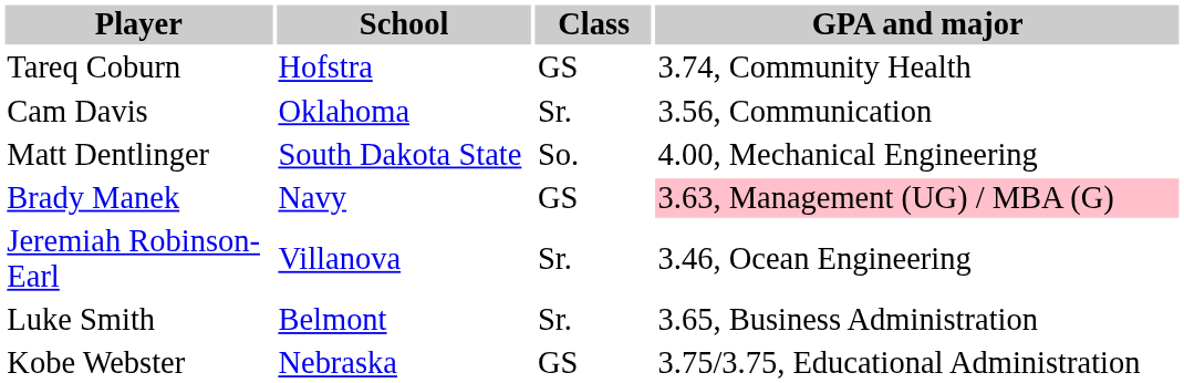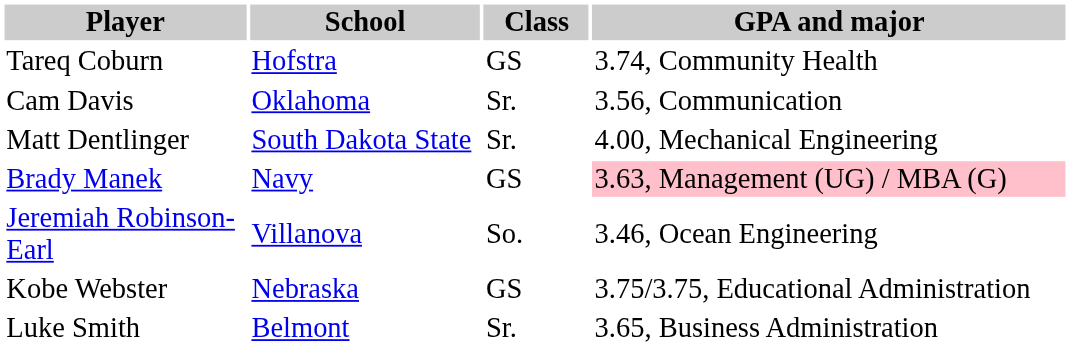Matt Dentlinger | Class: So. -> Sr.
Jeremiah Robinson-Earl | Class: Sr. -> So.
rows swapped: Luke Smith <-> Kobe Webster
